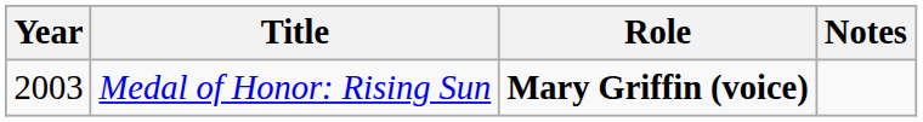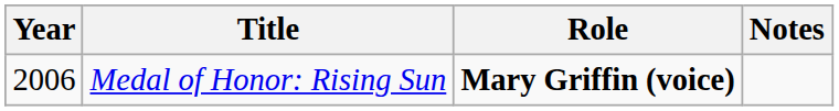Medal of Honor: Rising Sun | Year: 2003 -> 2006
